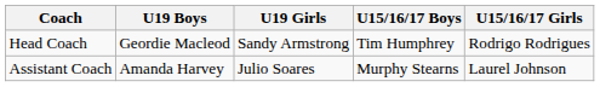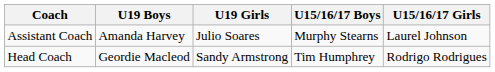rows swapped: Head Coach <-> Assistant Coach
